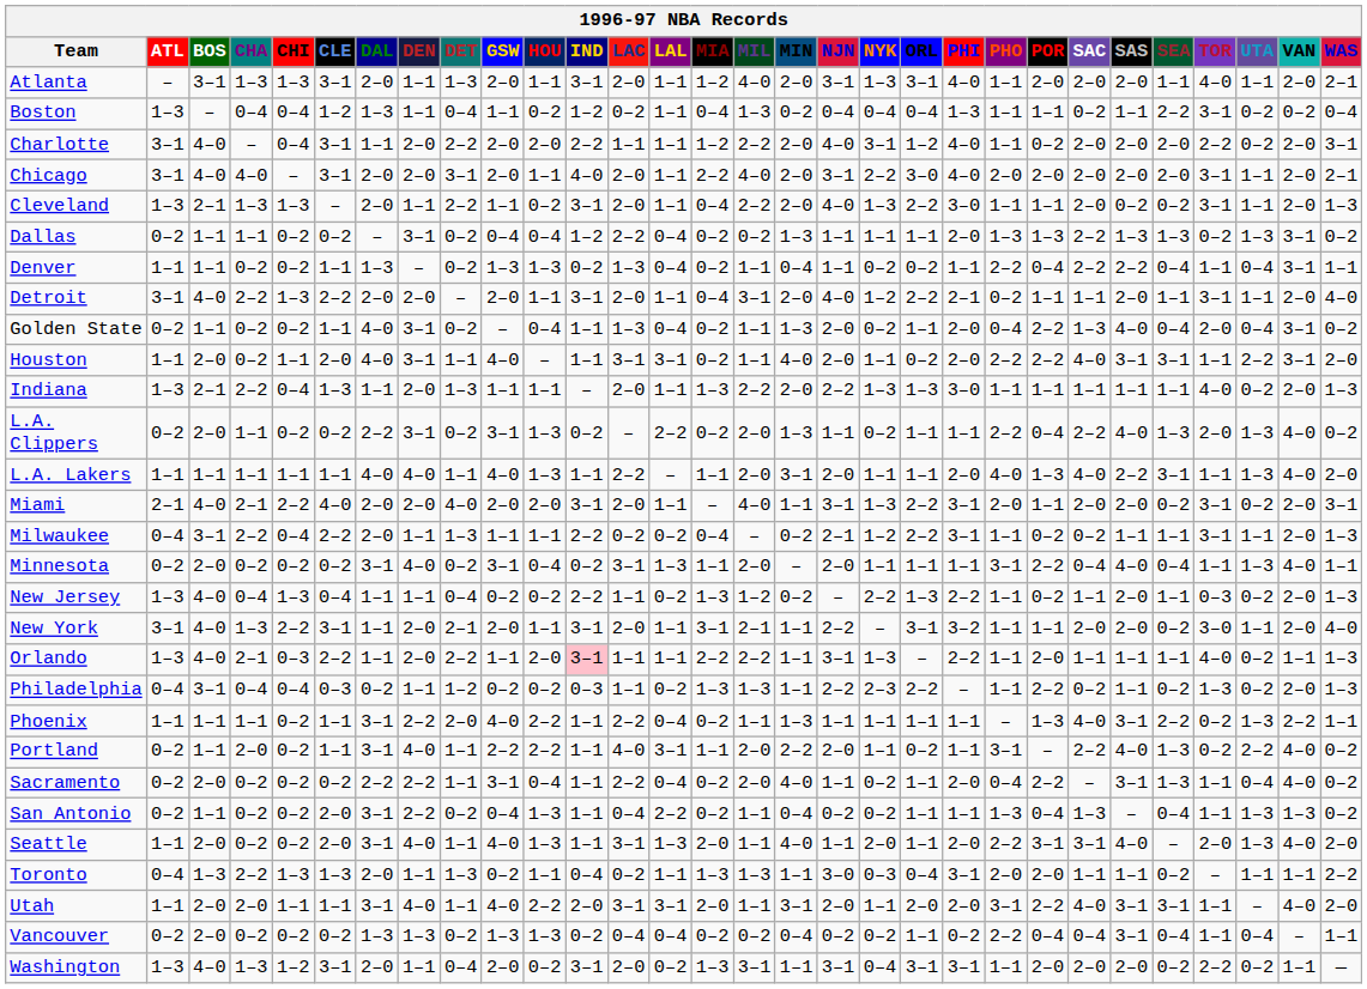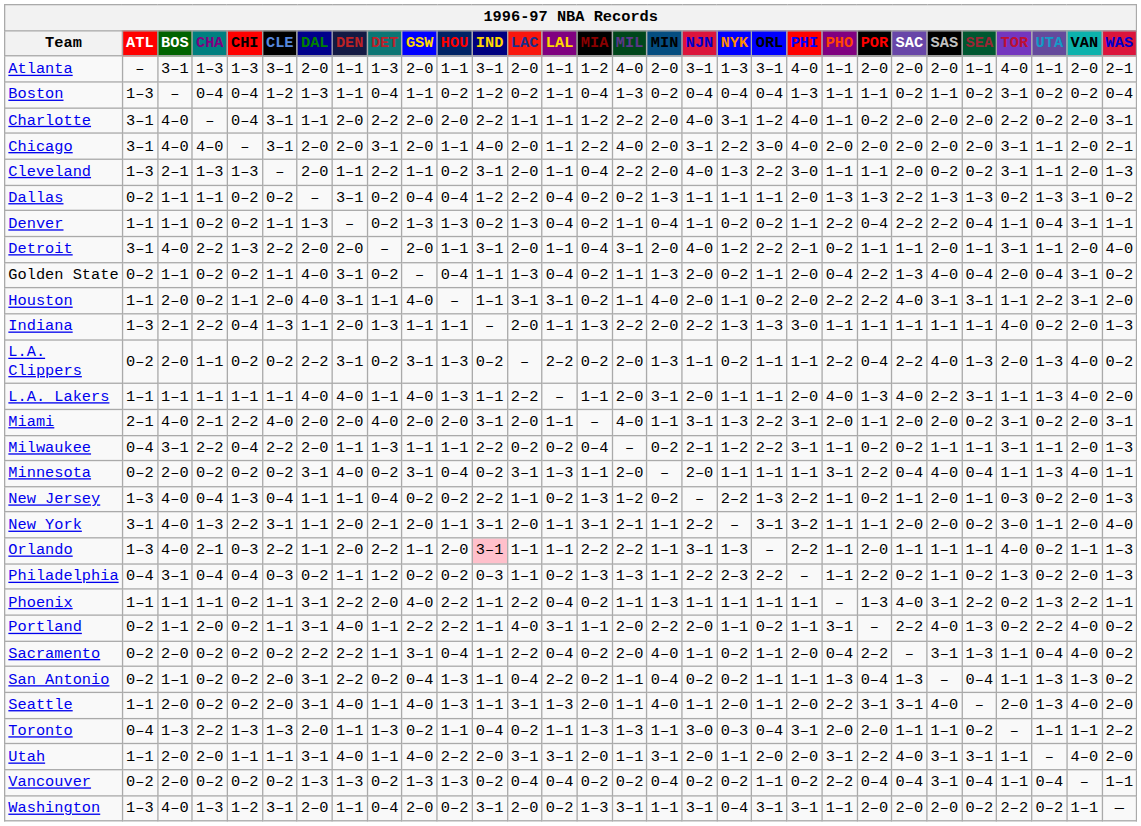Boston | SEA: 2–2 -> 0–2
